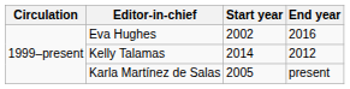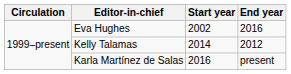Karla Martínez de Salas | Start year: 2005 -> 2016
